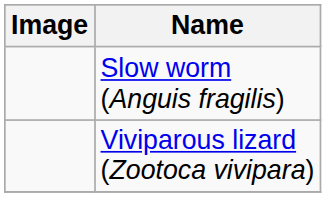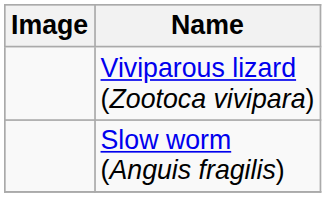rows swapped: Slow worm (Anguis fragilis) <-> Viviparous lizard (Zootoca vivipara)
